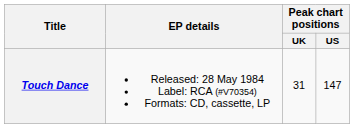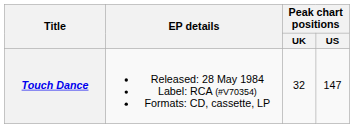Touch Dance | Peak chart positions / UK: 31 -> 32
